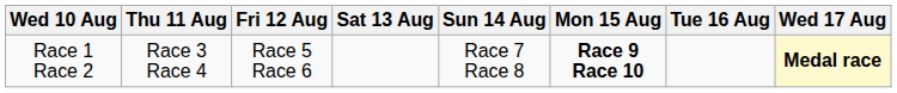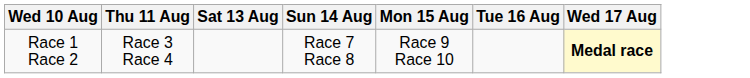- column: Fri 12 Aug | Race 5 Race 6
Race 1 Race 2 | Mon 15 Aug: bold -> normal
